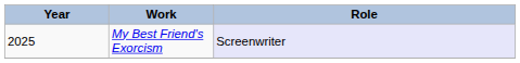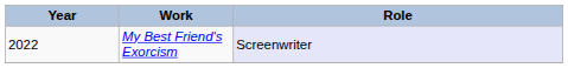My Best Friend's Exorcism | Year: 2025 -> 2022
